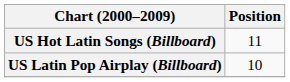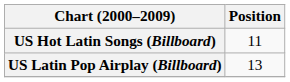US Latin Pop Airplay (Billboard) | Position: 10 -> 13
